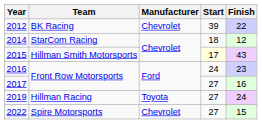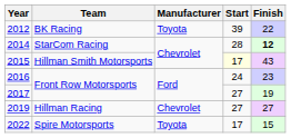2012 | Manufacturer: Chevrolet -> Toyota
2014 | Start: 18 -> 28
2014 | Finish: normal -> bold
2017 | Finish: 16 -> 19
2019 | Manufacturer: Toyota -> Chevrolet
2019 | Finish: 24 -> 27
2022 | Manufacturer: Chevrolet -> Toyota
2022 | Start: 27 -> 17
